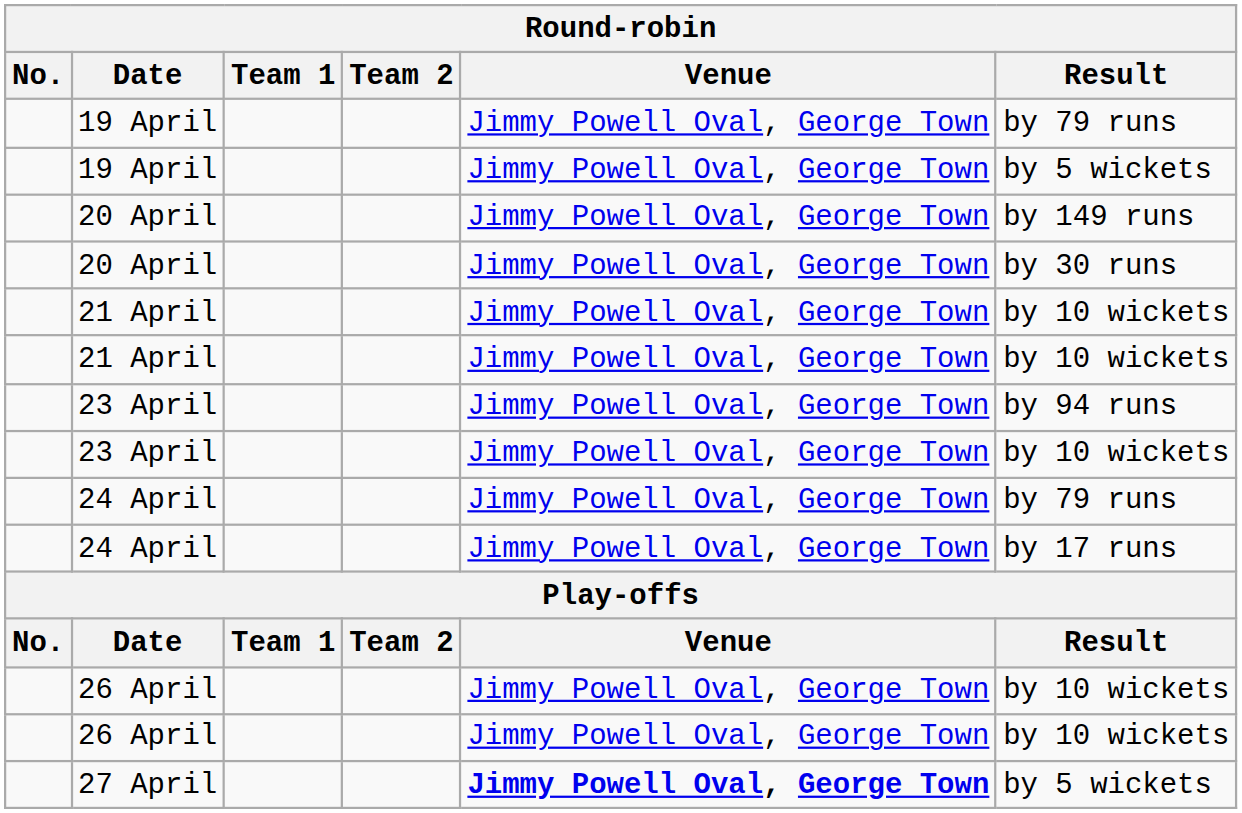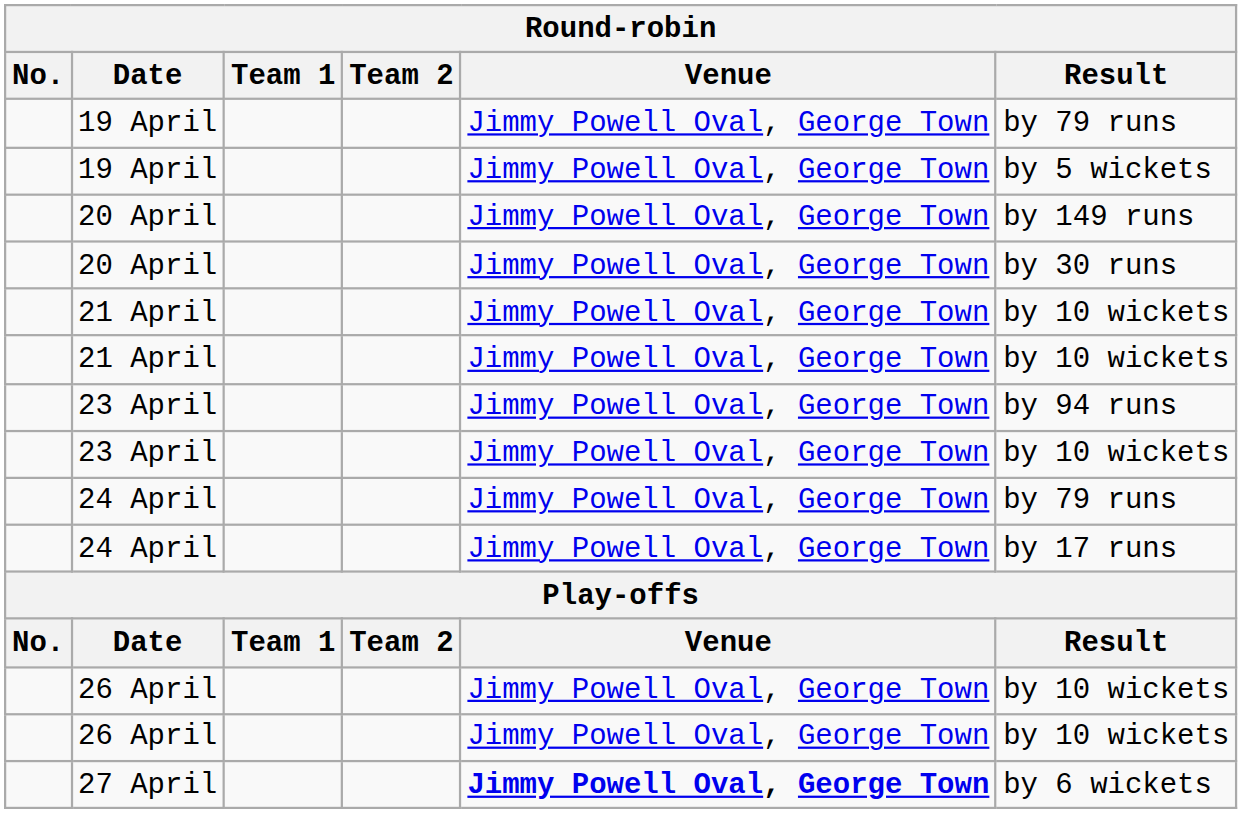27 April | Result: by 5 wickets -> by 6 wickets
